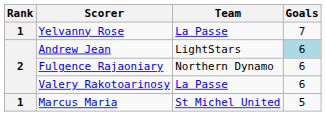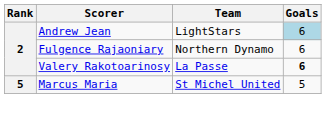- row: 1 | Yelvanny Rose | La Passe | 7
Valery Rakotoarinosy | Goals: normal -> bold
Marcus Maria | Rank: 1 -> 5
